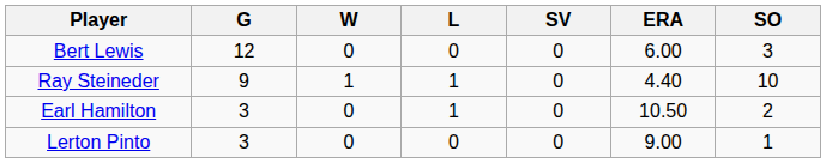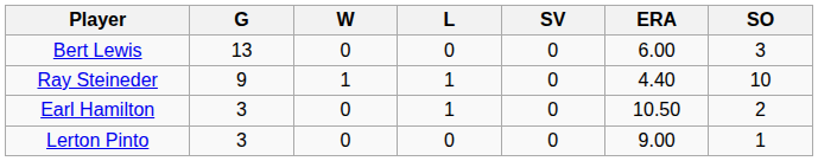Bert Lewis | G: 12 -> 13
